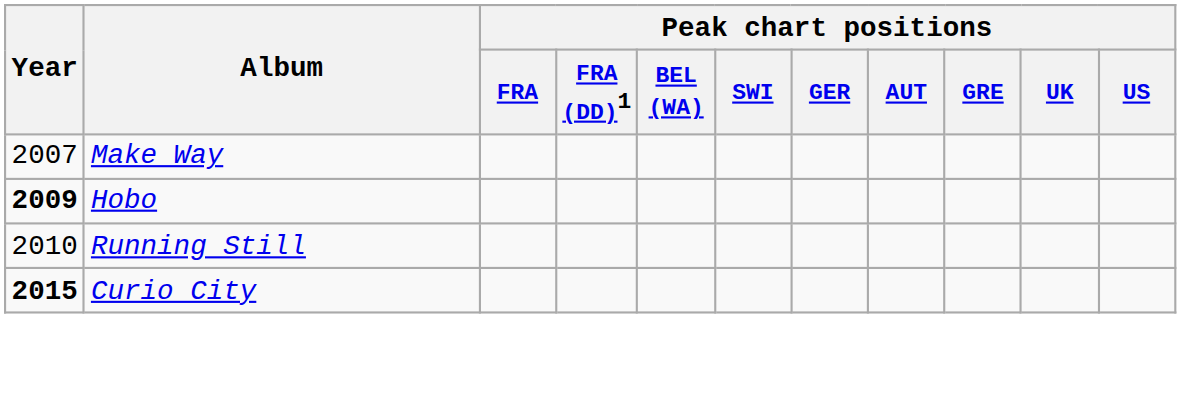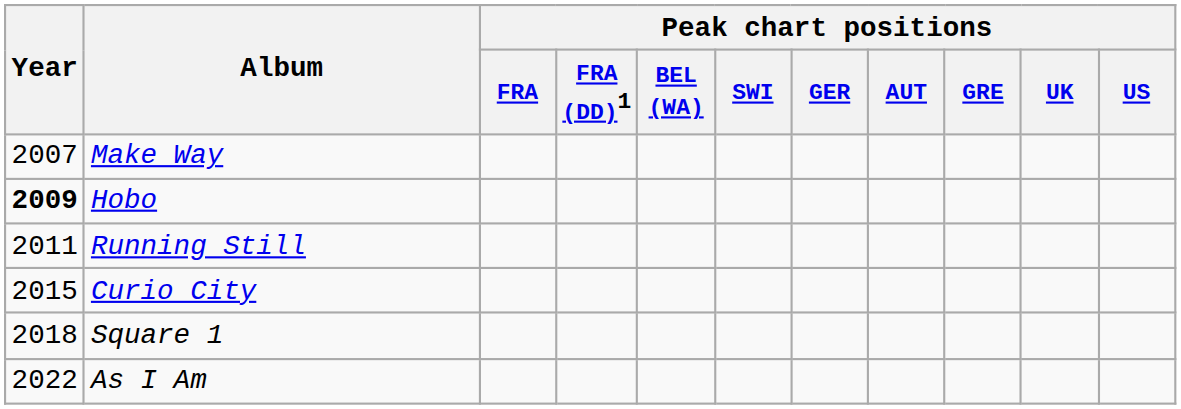Running Still | Year: 2010 -> 2011
Curio City | Year: bold -> normal
+ row: 2018 | Square 1
+ row: 2022 | As I Am
